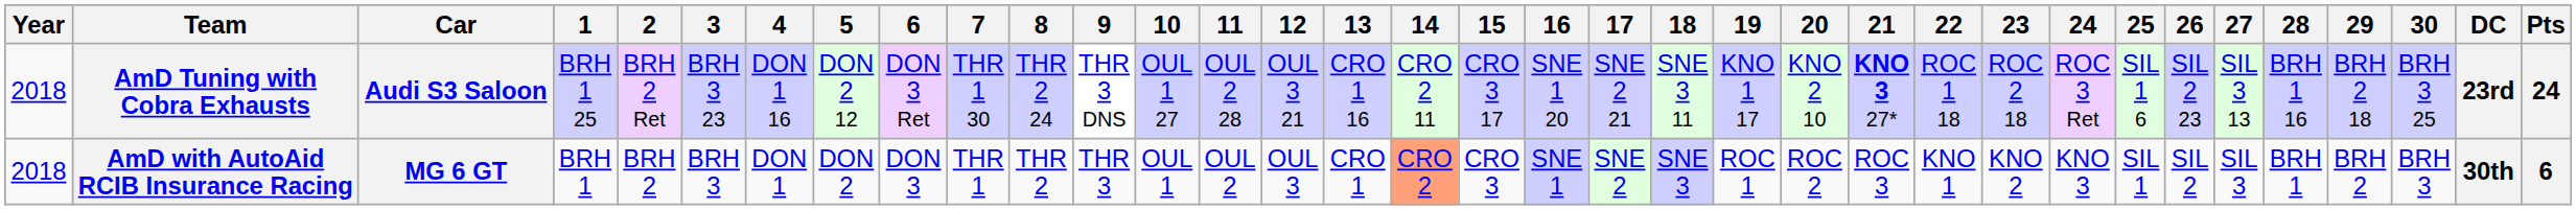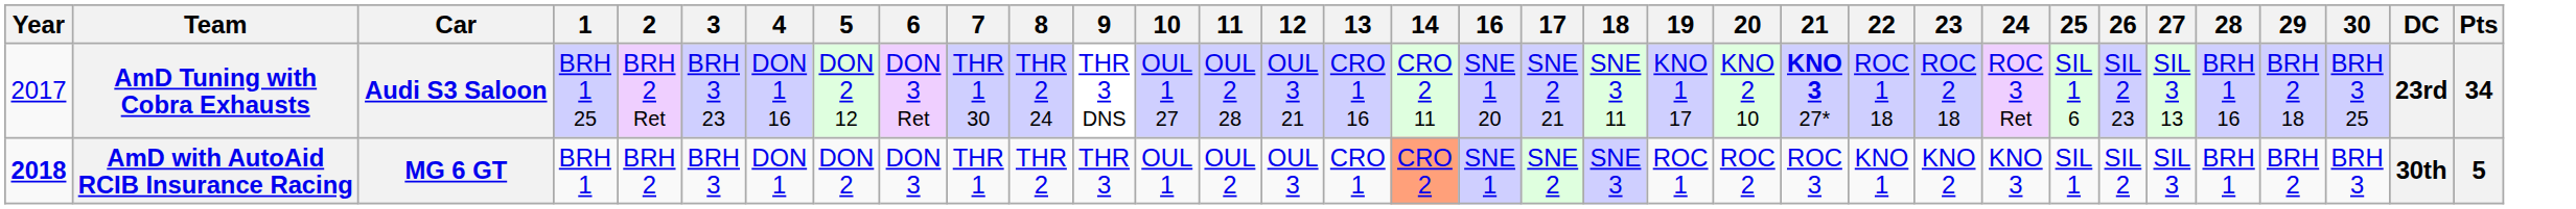- column: 15 | CRO 3 17 | CRO 3
AmD Tuning with Cobra Exhausts | Year: 2018 -> 2017
AmD Tuning with Cobra Exhausts | Pts: 24 -> 34
AmD with AutoAid RCIB Insurance Racing | Year: normal -> bold
AmD with AutoAid RCIB Insurance Racing | Pts: 6 -> 5
